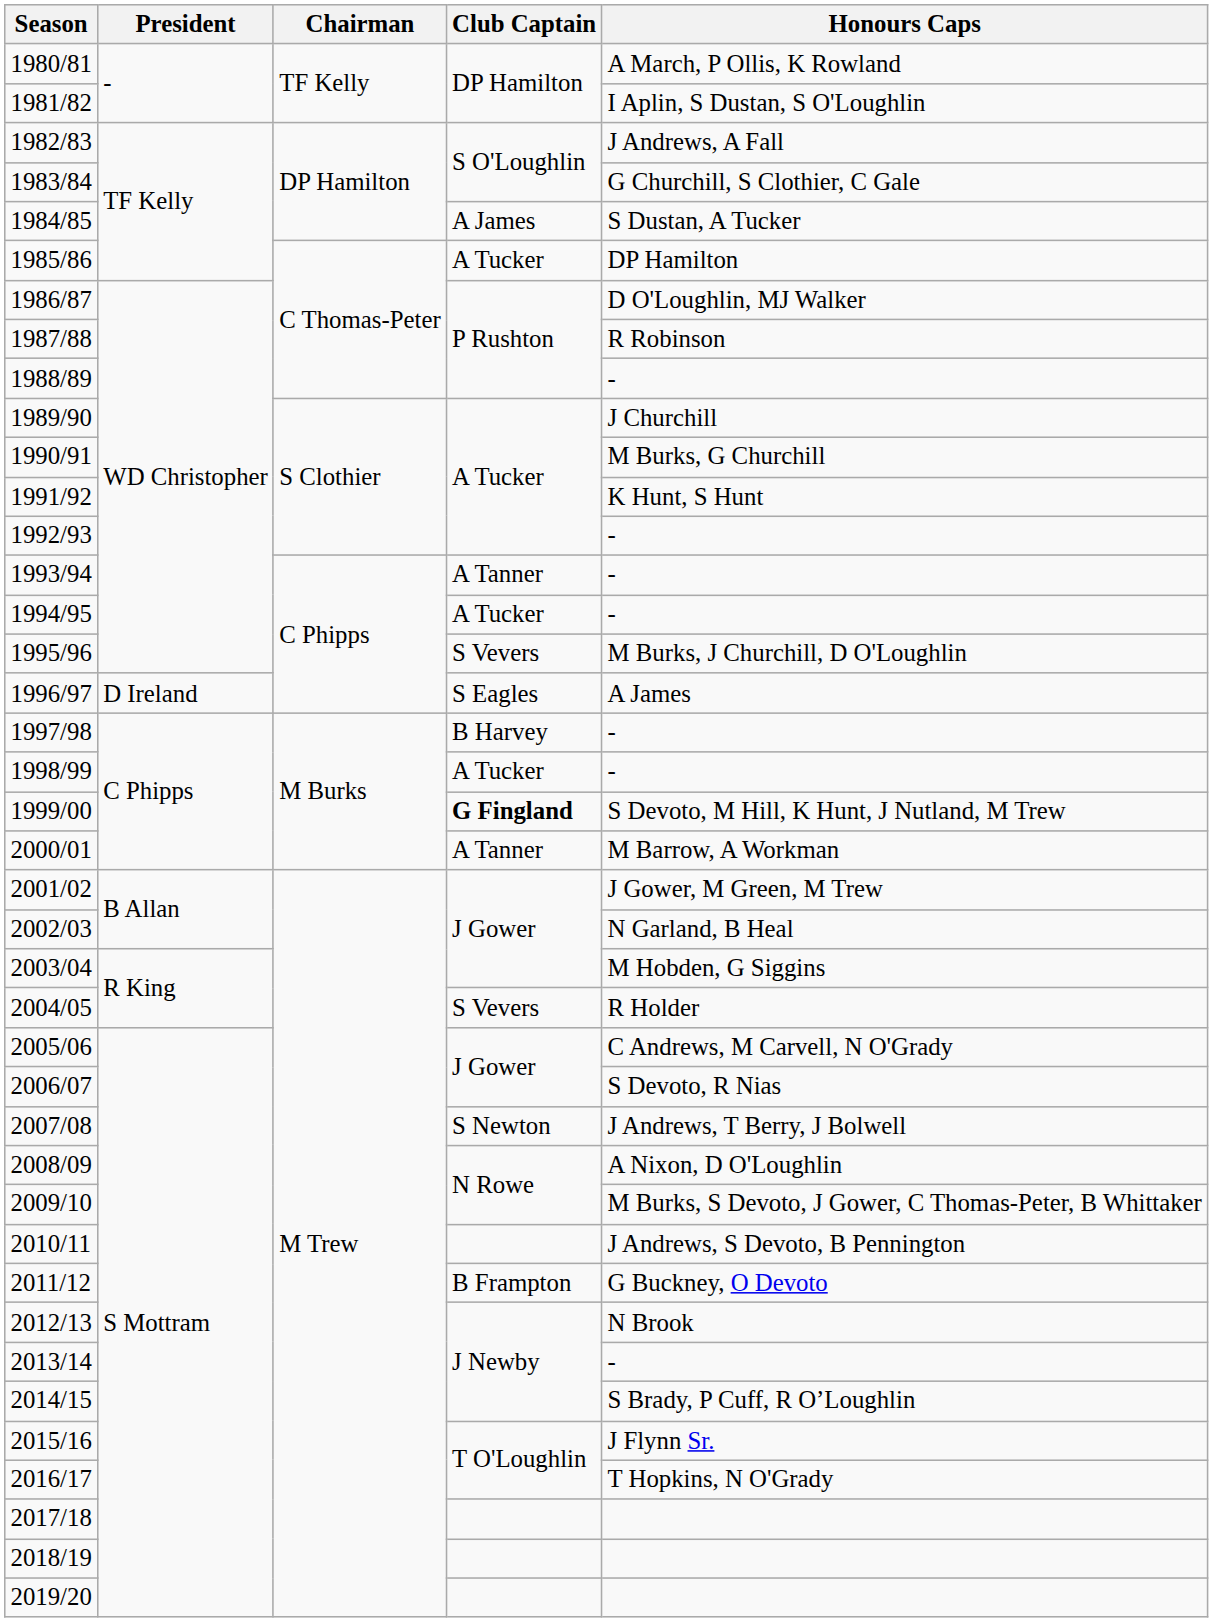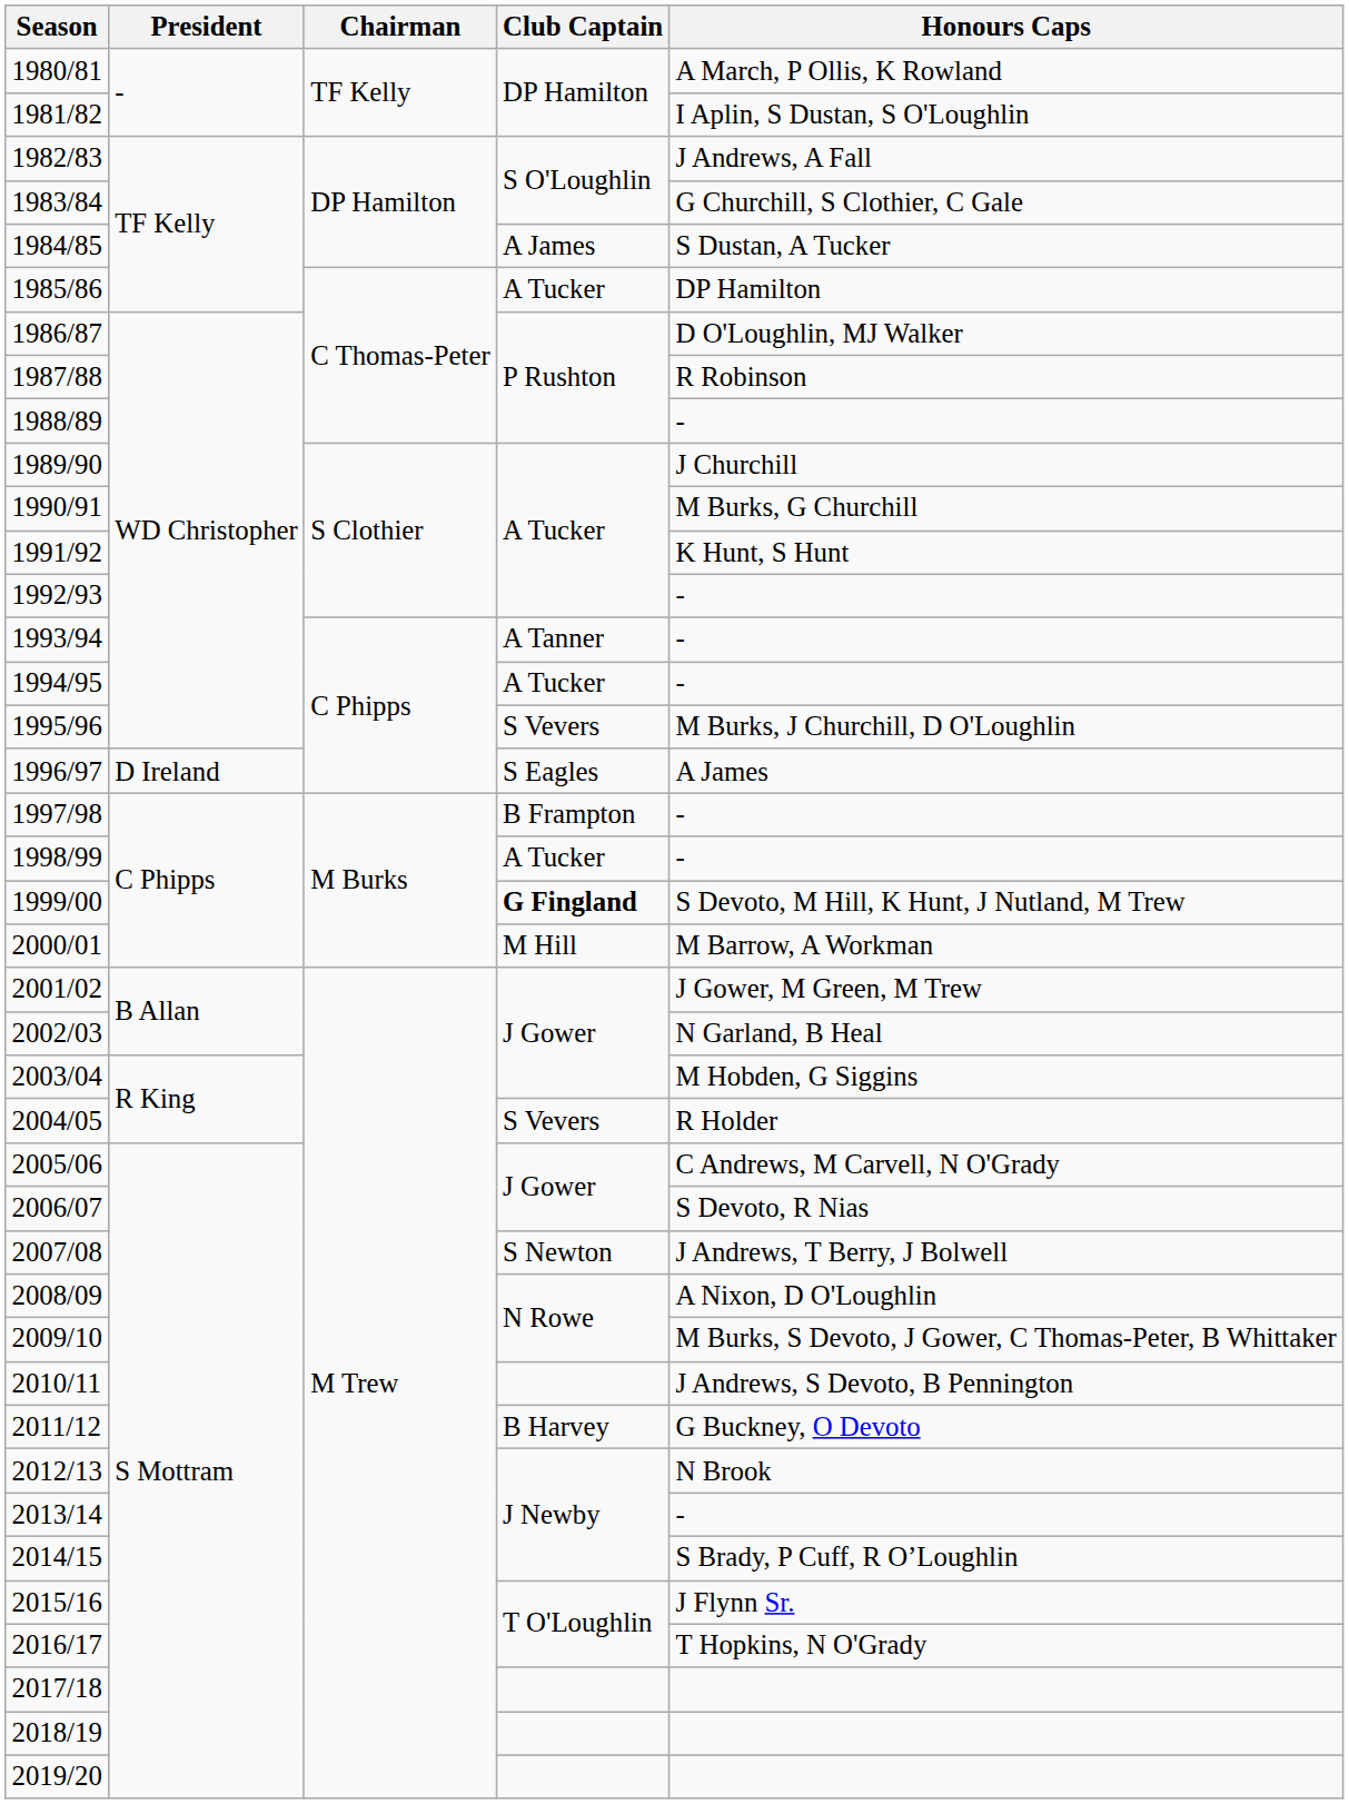1997/98 | Club Captain: B Harvey -> B Frampton
2000/01 | Club Captain: A Tanner -> M Hill
2011/12 | Club Captain: B Frampton -> B Harvey
